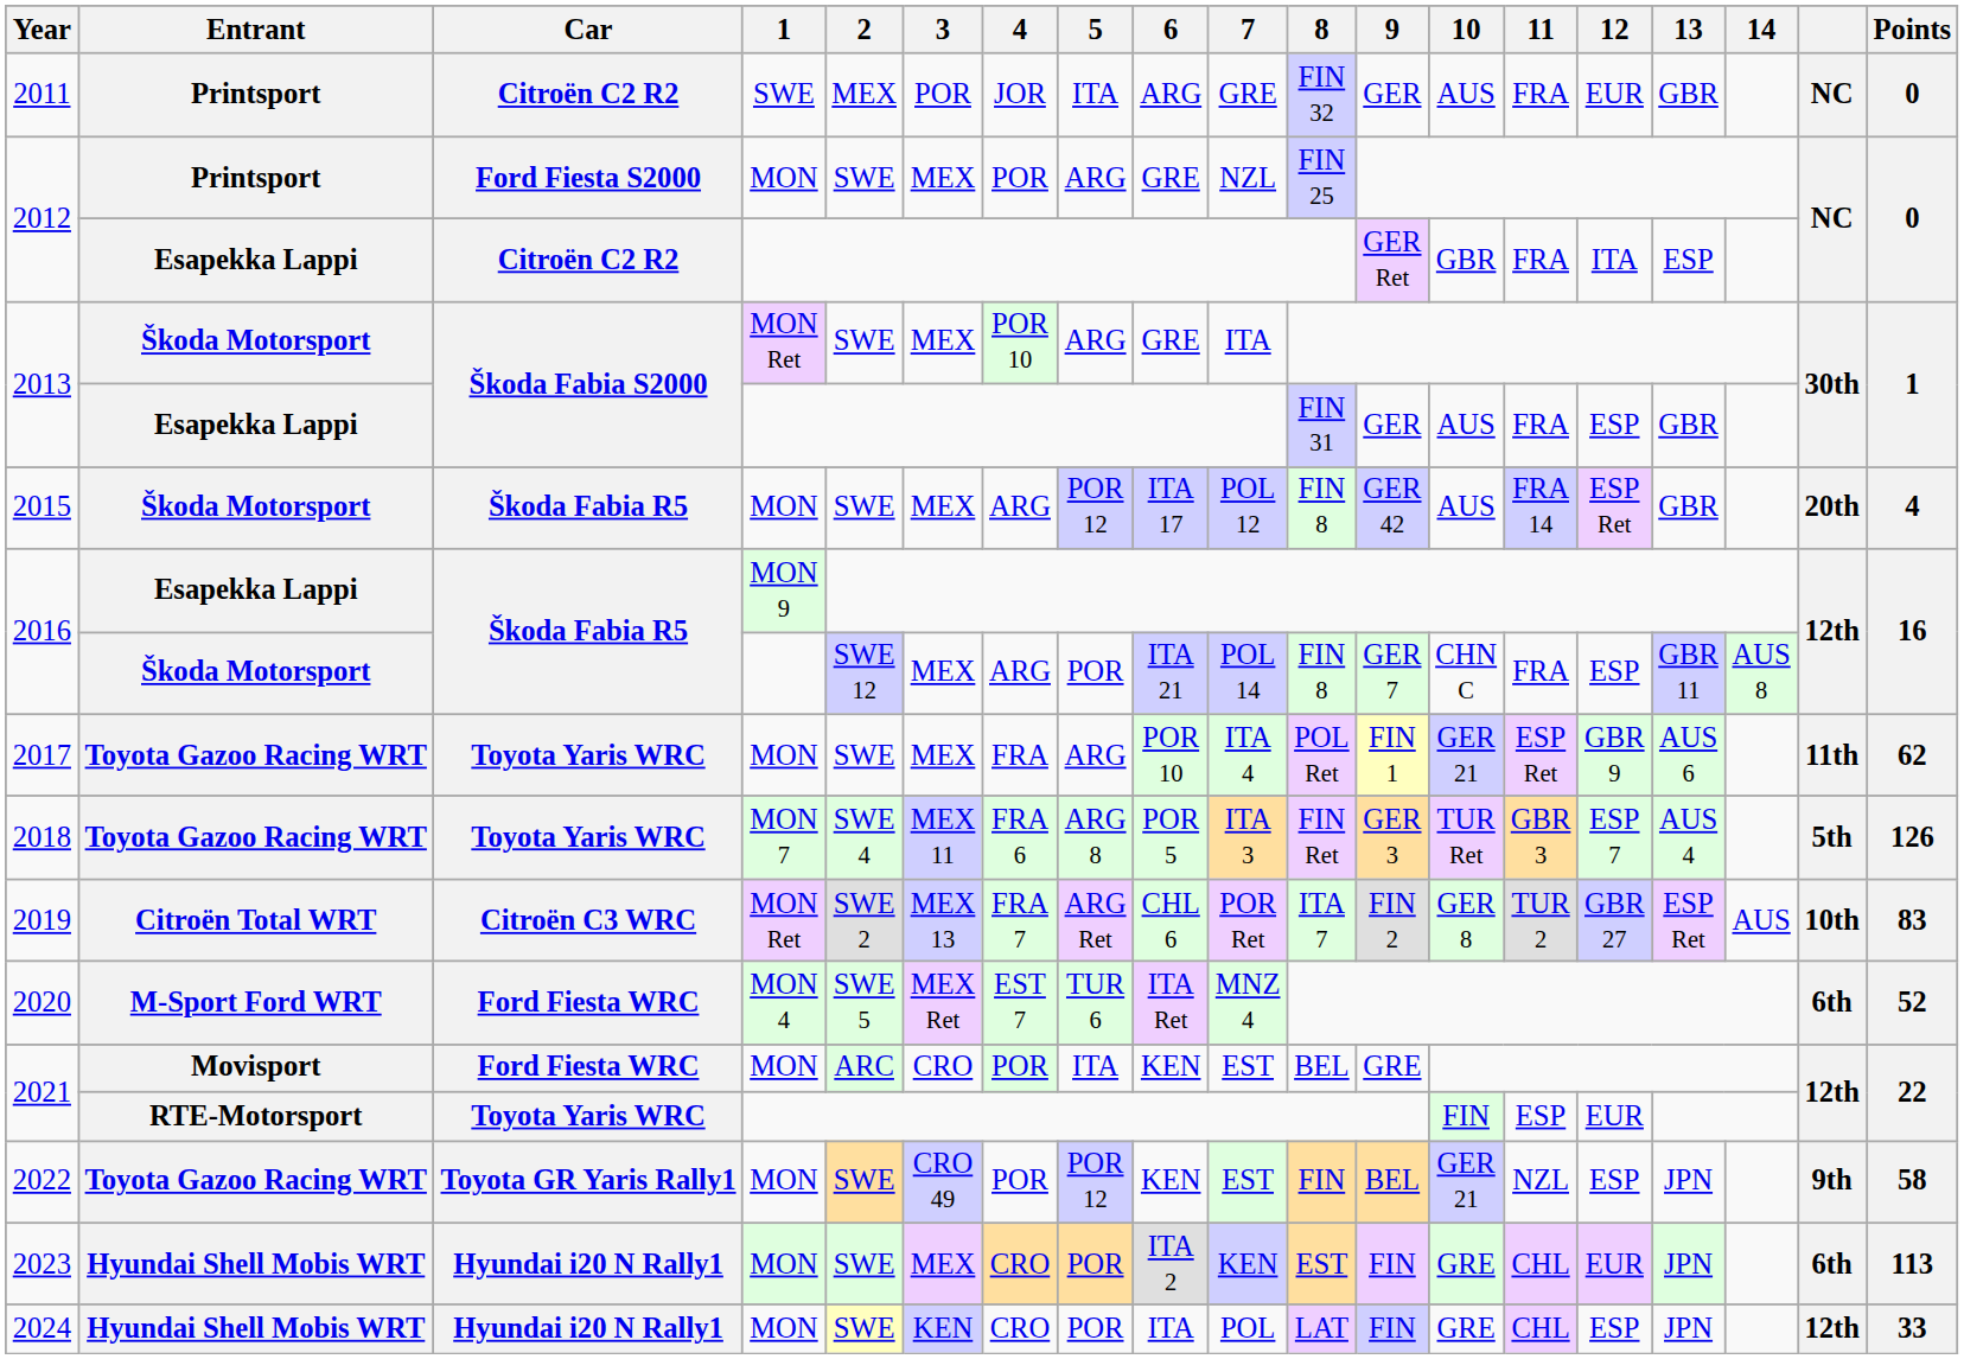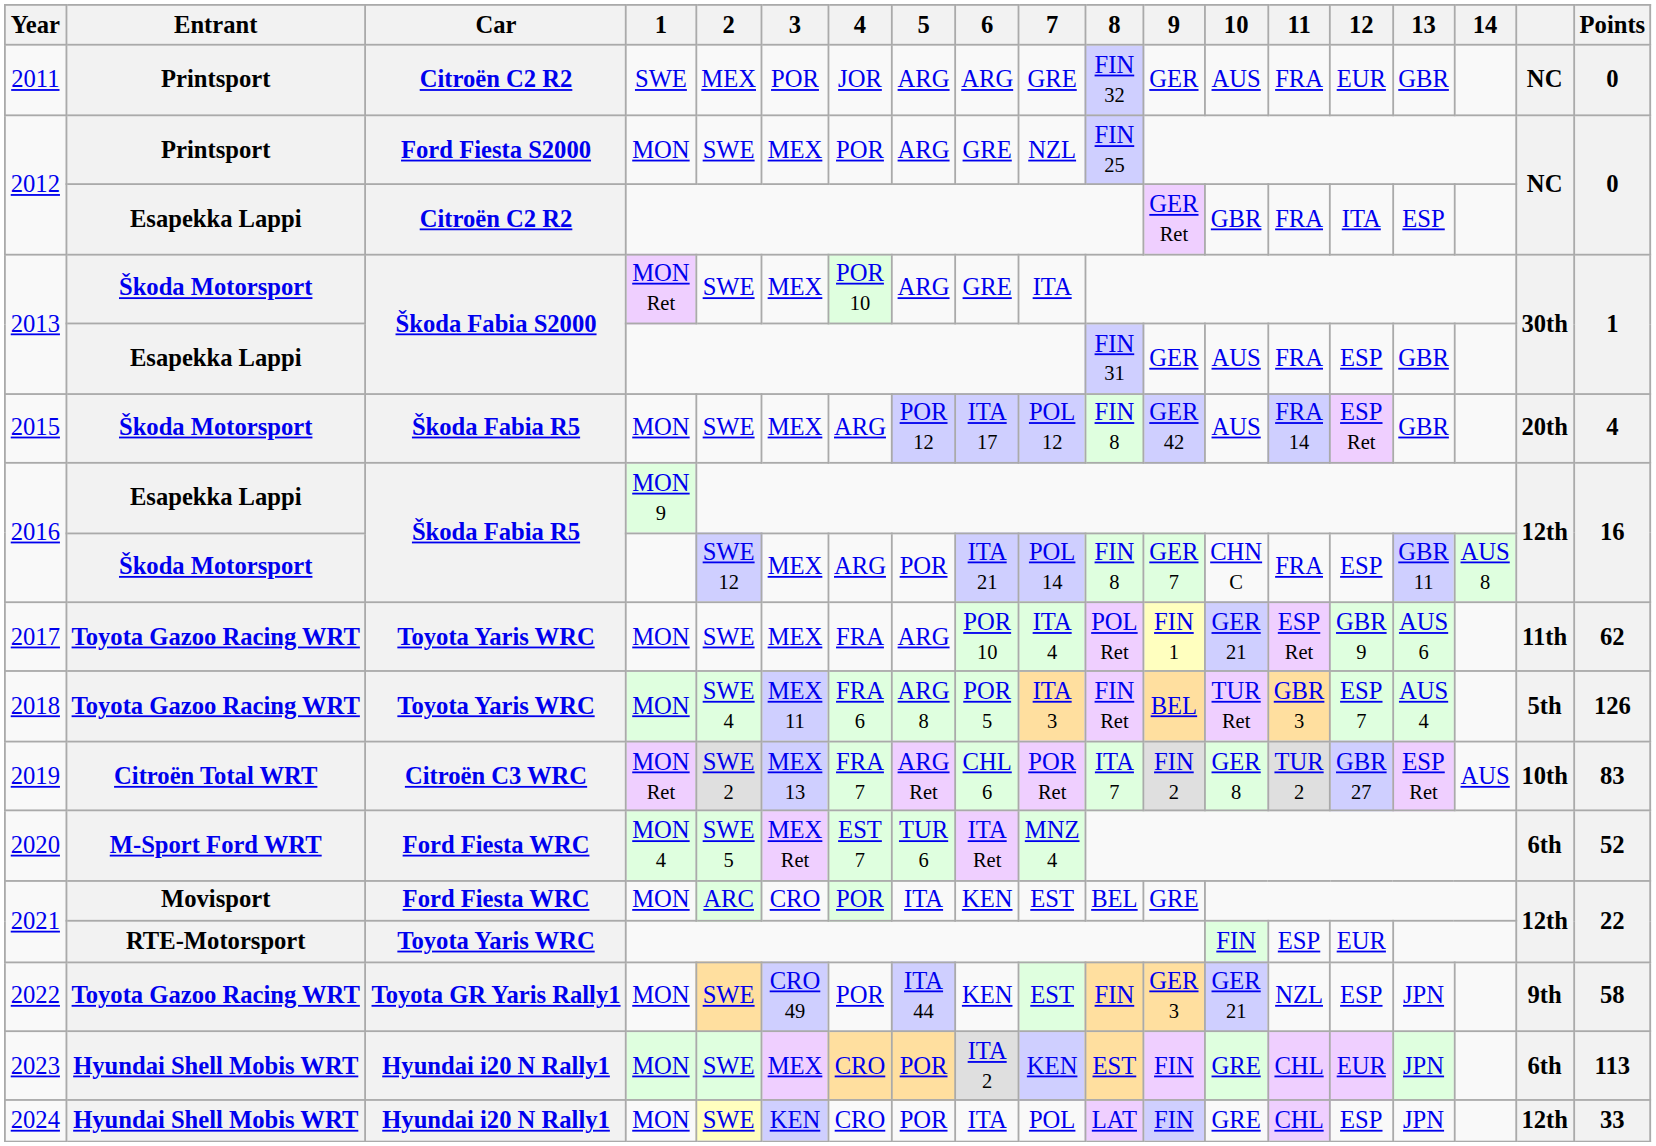2011 | 5: ITA -> ARG
2018 | 1: MON 7 -> MON
2018 | 9: GER 3 -> BEL
2022 | 5: POR 12 -> ITA 44
2022 | 9: BEL -> GER 3
